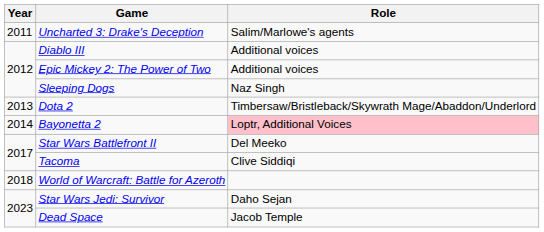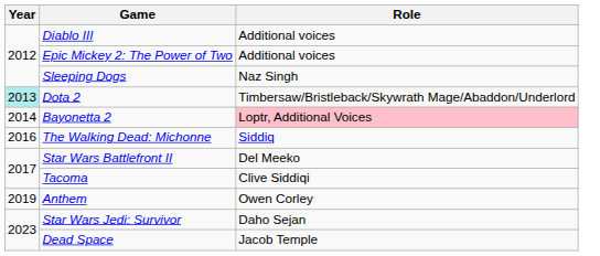- row: 2011 | Uncharted 3: Drake's Deception | Salim/Marlowe's agents
Dota 2 | Year: no background -> paleturquoise background
+ row: 2016 | The Walking Dead: Michonne | Siddiq
- row: 2018 | World of Warcraft: Battle for Azeroth
+ row: 2019 | Anthem | Owen Corley
